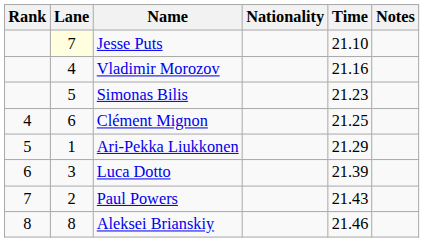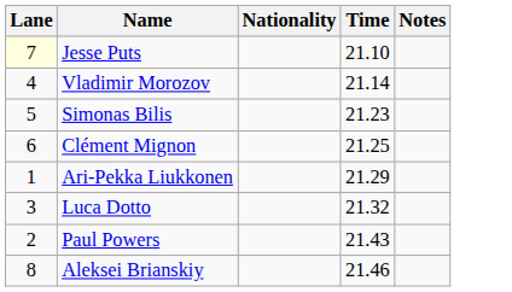- column: Rank | 4 | 5 | 6 | 7 | 8
Vladimir Morozov | Time: 21.16 -> 21.14
Luca Dotto | Time: 21.39 -> 21.32
